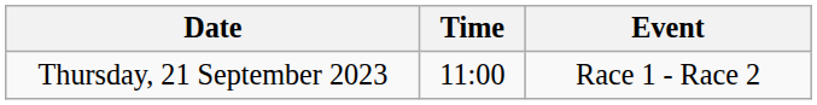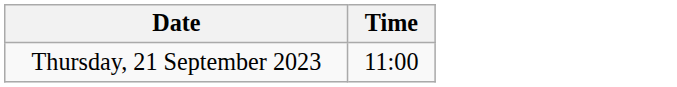- column: Event | Race 1 - Race 2
